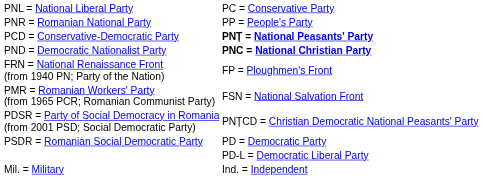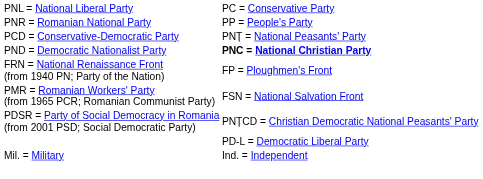PCD = Conservative-Democratic Party | column 2: bold -> normal
- row: PSDR = Romanian Social Democratic Party | PD = Democratic Party
